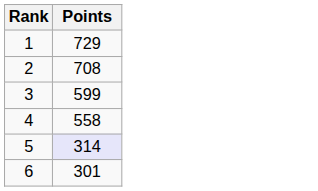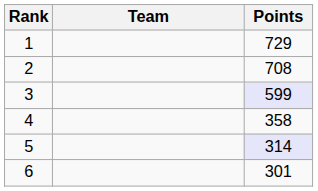+ column: Team
3 | Points: no background -> lavender background
4 | Points: 558 -> 358
